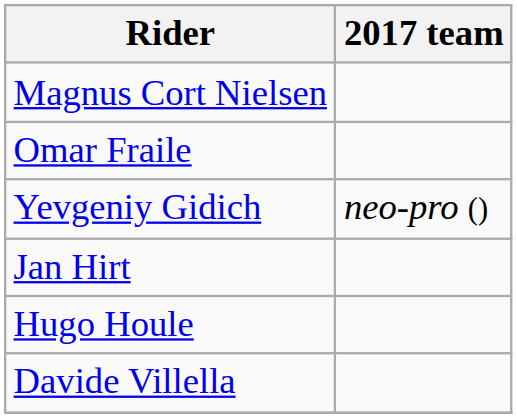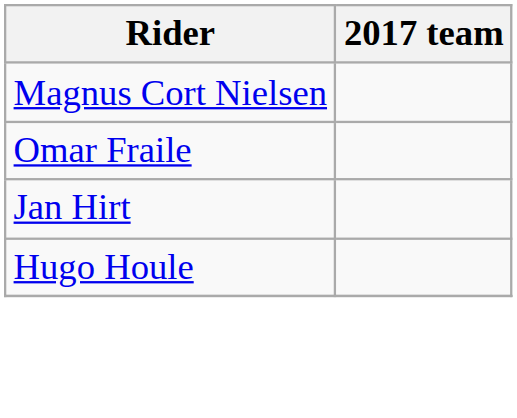- row: Yevgeniy Gidich | neo-pro ()
- row: Davide Villella
